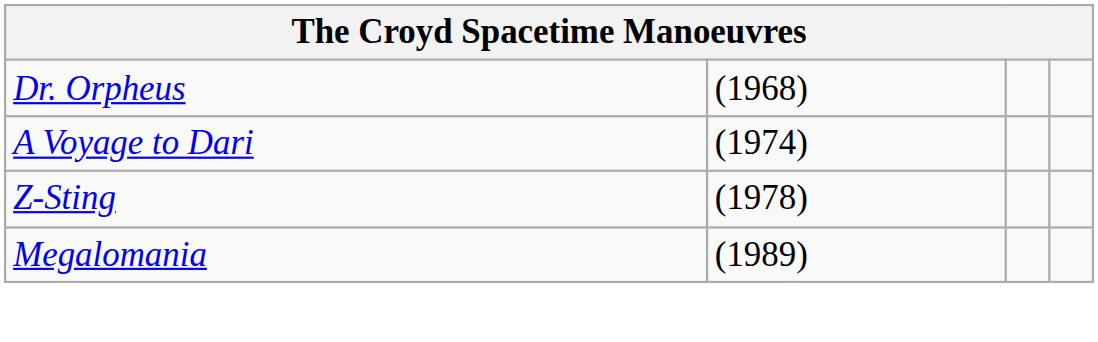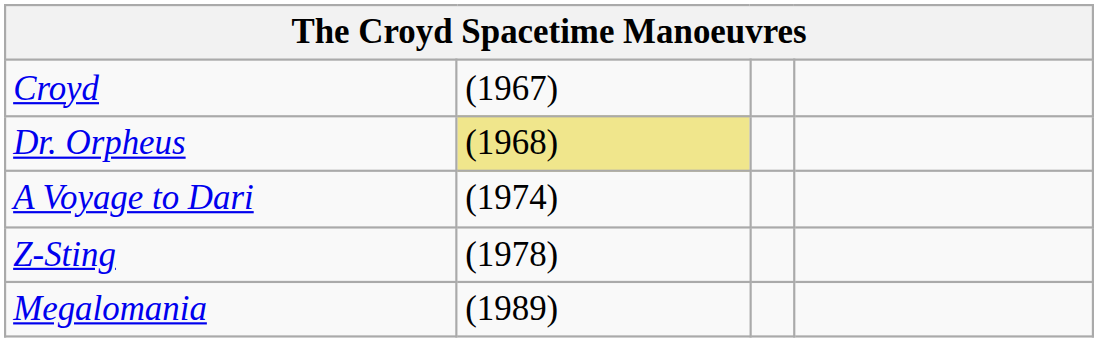+ row: Croyd | (1967)
Dr. Orpheus | column 2: no background -> khaki background
